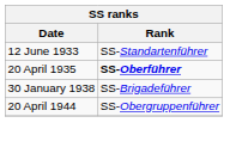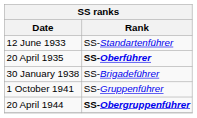+ row: 1 October 1941 | SS-Gruppenführer
20 April 1944 | Rank: normal -> bold
